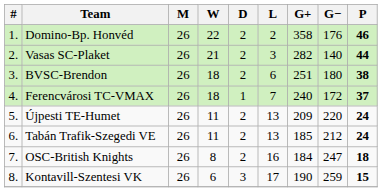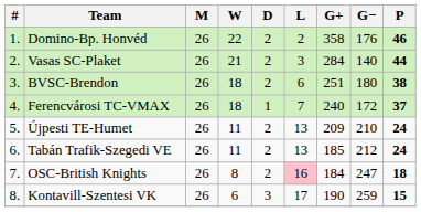Vasas SC-Plaket | G+: 282 -> 284
Újpesti TE-Humet | G−: 220 -> 210
OSC-British Knights | L: no background -> pink background
